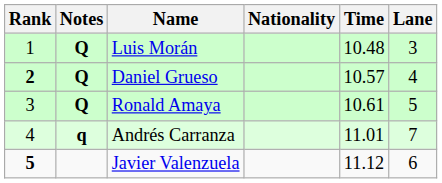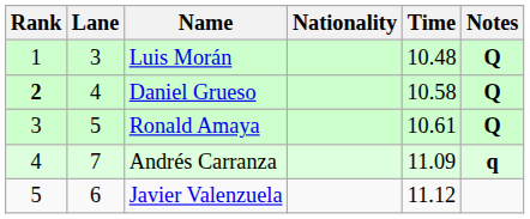columns swapped: Lane <-> Notes
Daniel Grueso | Time: 10.57 -> 10.58
Andrés Carranza | Time: 11.01 -> 11.09
Javier Valenzuela | Rank: bold -> normal
